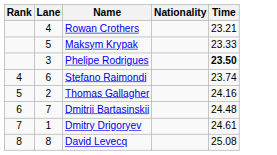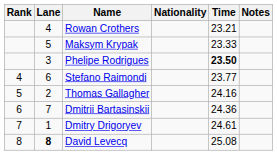+ column: Notes
Stefano Raimondi | Time: 23.74 -> 23.77
Dmitrii Bartasinskii | Time: 24.48 -> 24.36
David Levecq | Lane: normal -> bold
